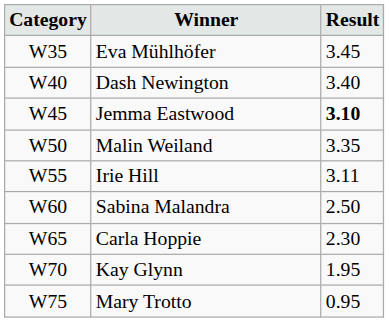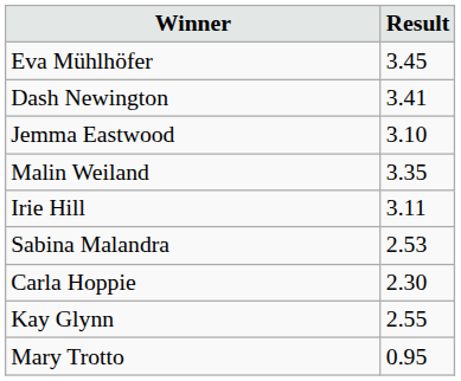- column: Category | W35 | W40 | W45 | W50 | W55 | W60 | W65 | W70 | W75
Dash Newington | Result: 3.40 -> 3.41
Jemma Eastwood | Result: bold -> normal
Sabina Malandra | Result: 2.50 -> 2.53
Kay Glynn | Result: 1.95 -> 2.55
